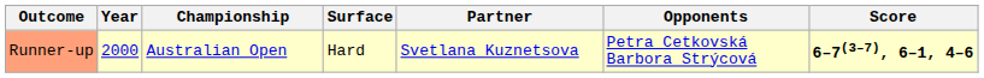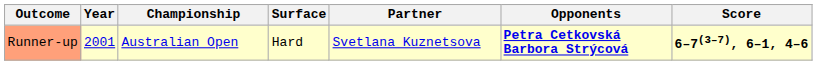Runner-up | Year: 2000 -> 2001
Runner-up | Opponents: normal -> bold
